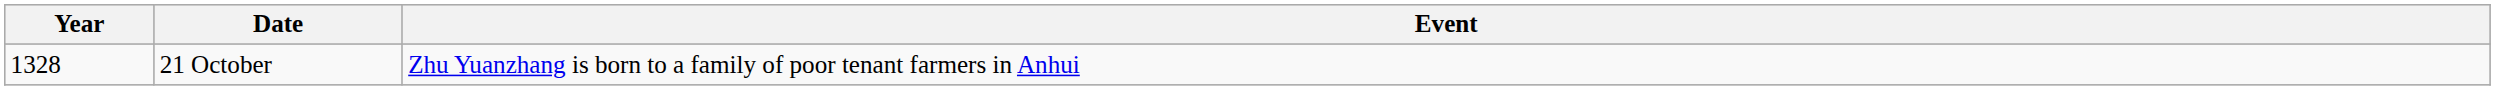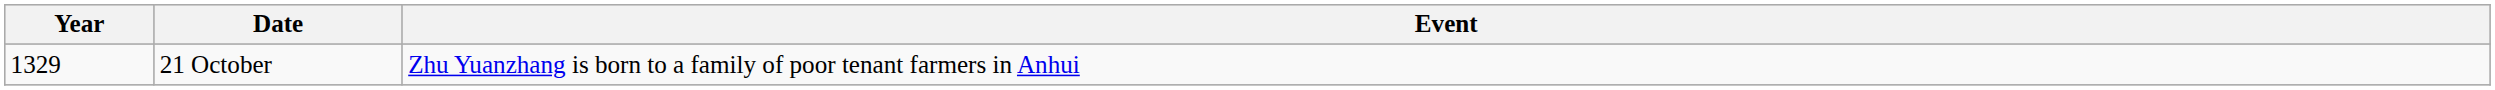21 October | Year: 1328 -> 1329
